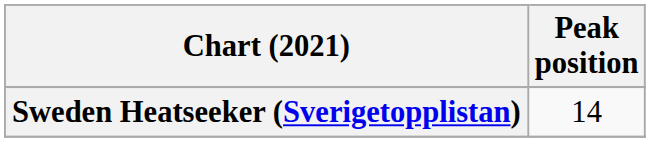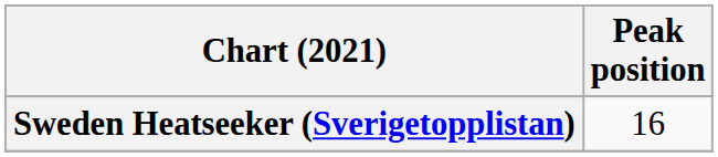Sweden Heatseeker (Sverigetopplistan) | Peak position: 14 -> 16
